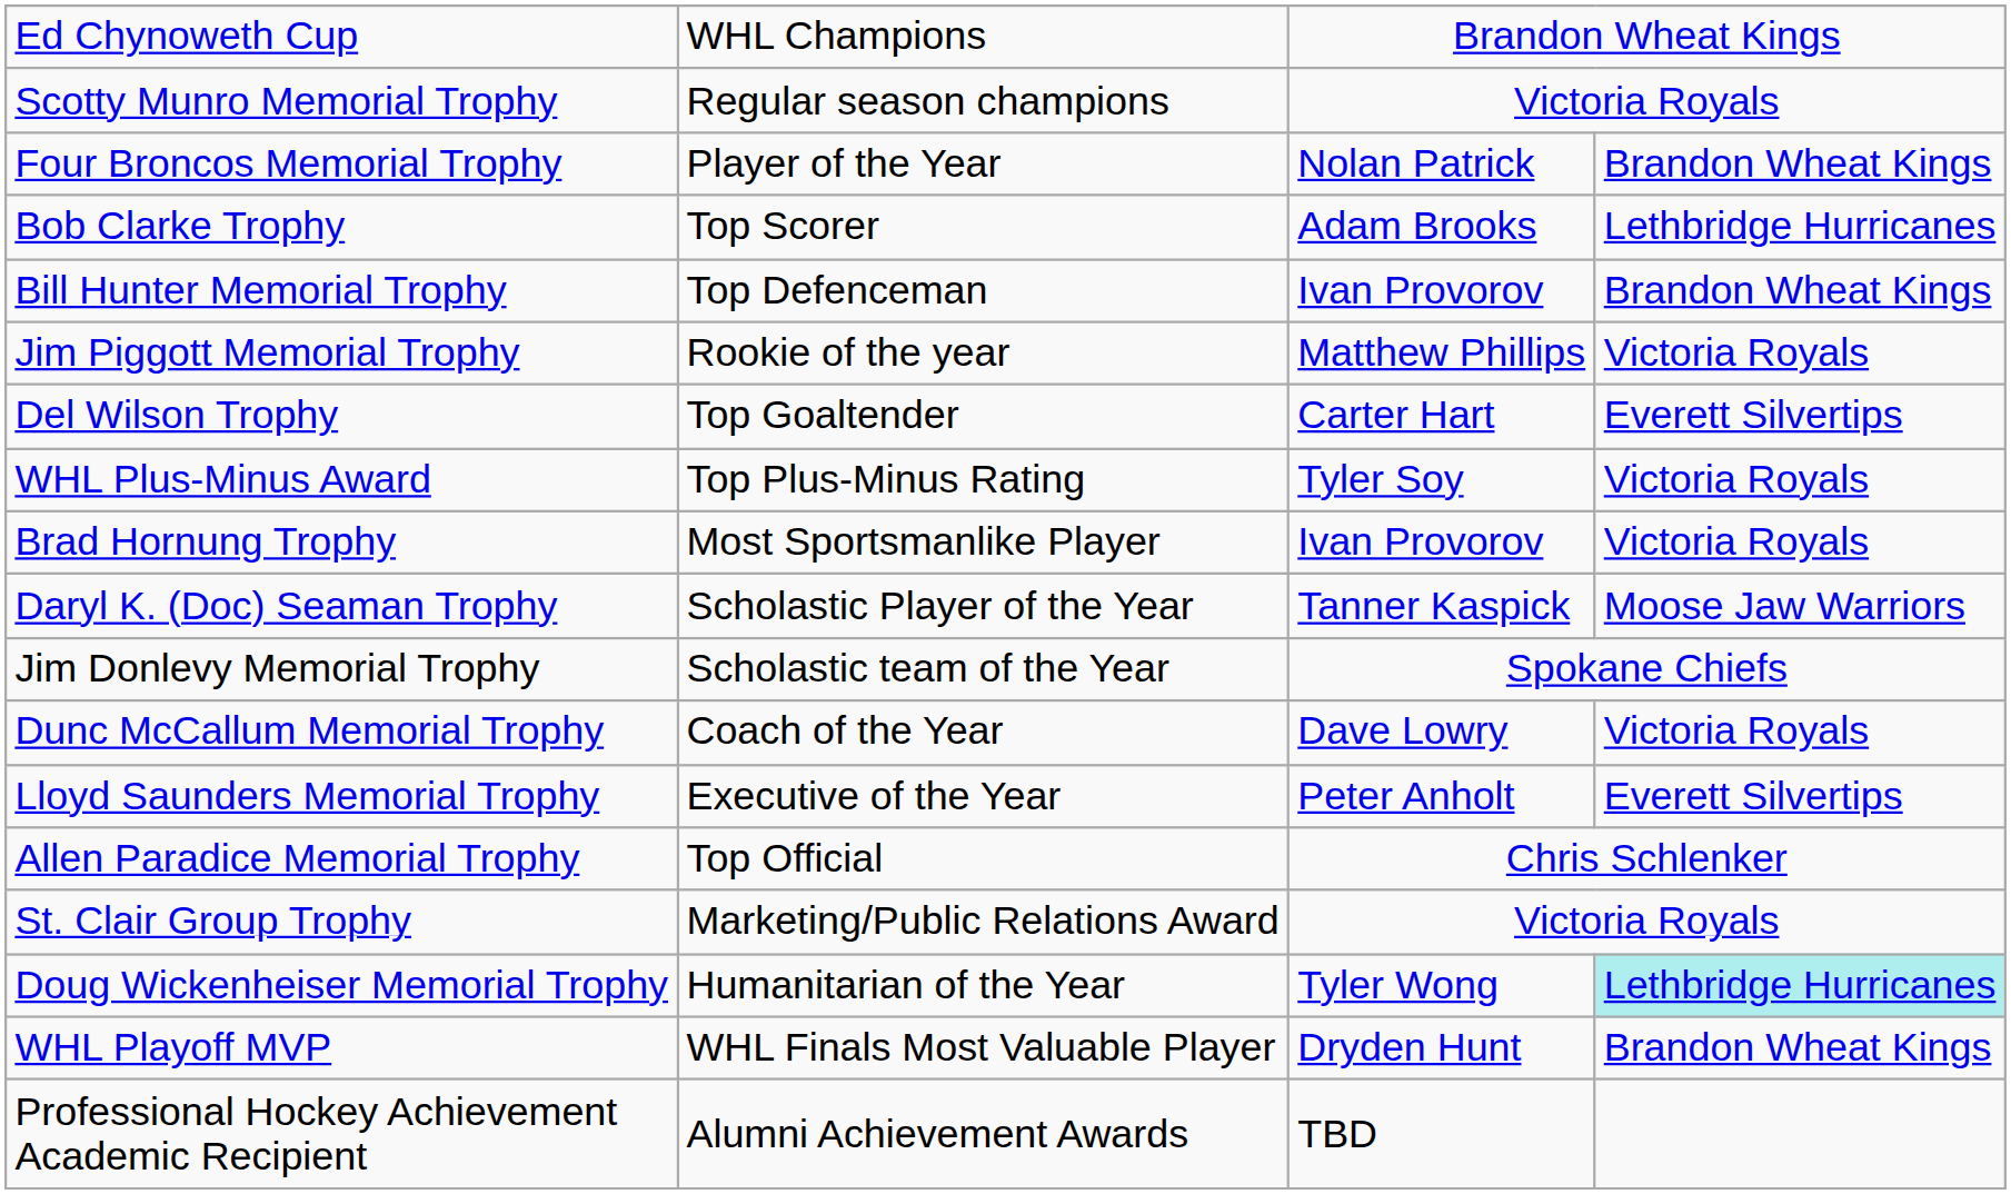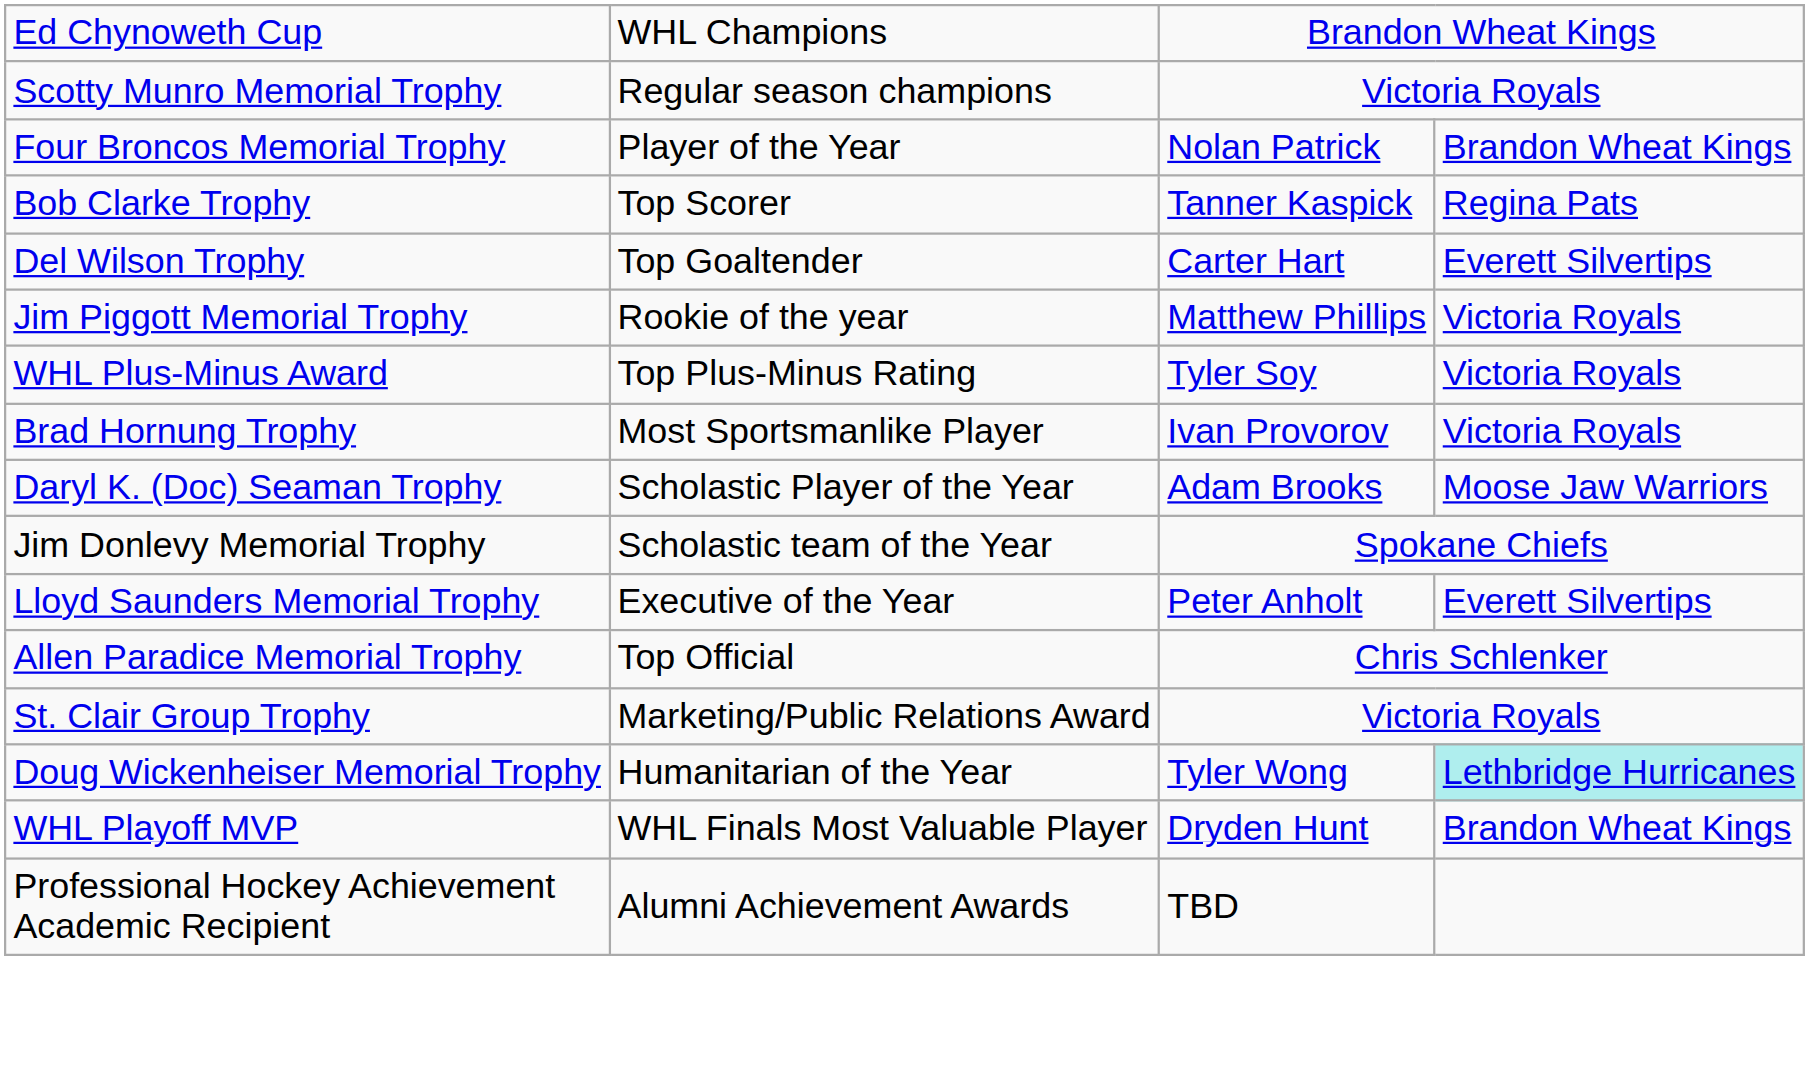Bob Clarke Trophy | column 3: Adam Brooks -> Tanner Kaspick
Bob Clarke Trophy | column 4: Lethbridge Hurricanes -> Regina Pats
- row: Bill Hunter Memorial Trophy | Top Defenceman | Ivan Provorov | Brandon Wheat Kings
rows swapped: Jim Piggott Memorial Trophy <-> Del Wilson Trophy
Daryl K. (Doc) Seaman Trophy | column 3: Tanner Kaspick -> Adam Brooks
- row: Dunc McCallum Memorial Trophy | Coach of the Year | Dave Lowry | Victoria Royals
